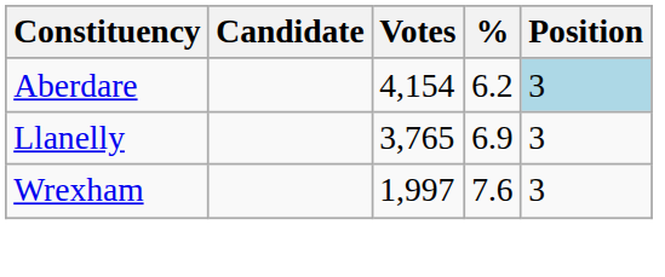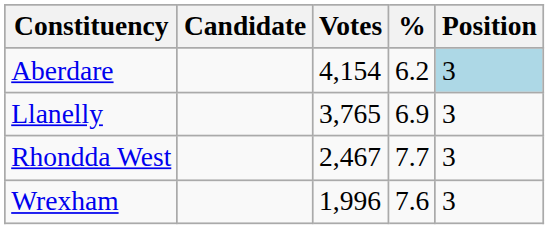+ row: Rhondda West | 2,467 | 7.7 | 3
Wrexham | Votes: 1,997 -> 1,996
